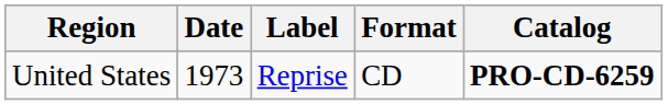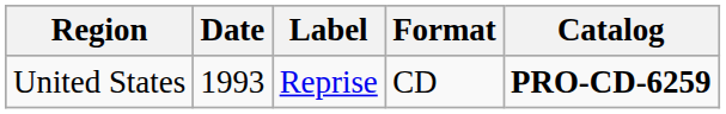United States | Date: 1973 -> 1993
